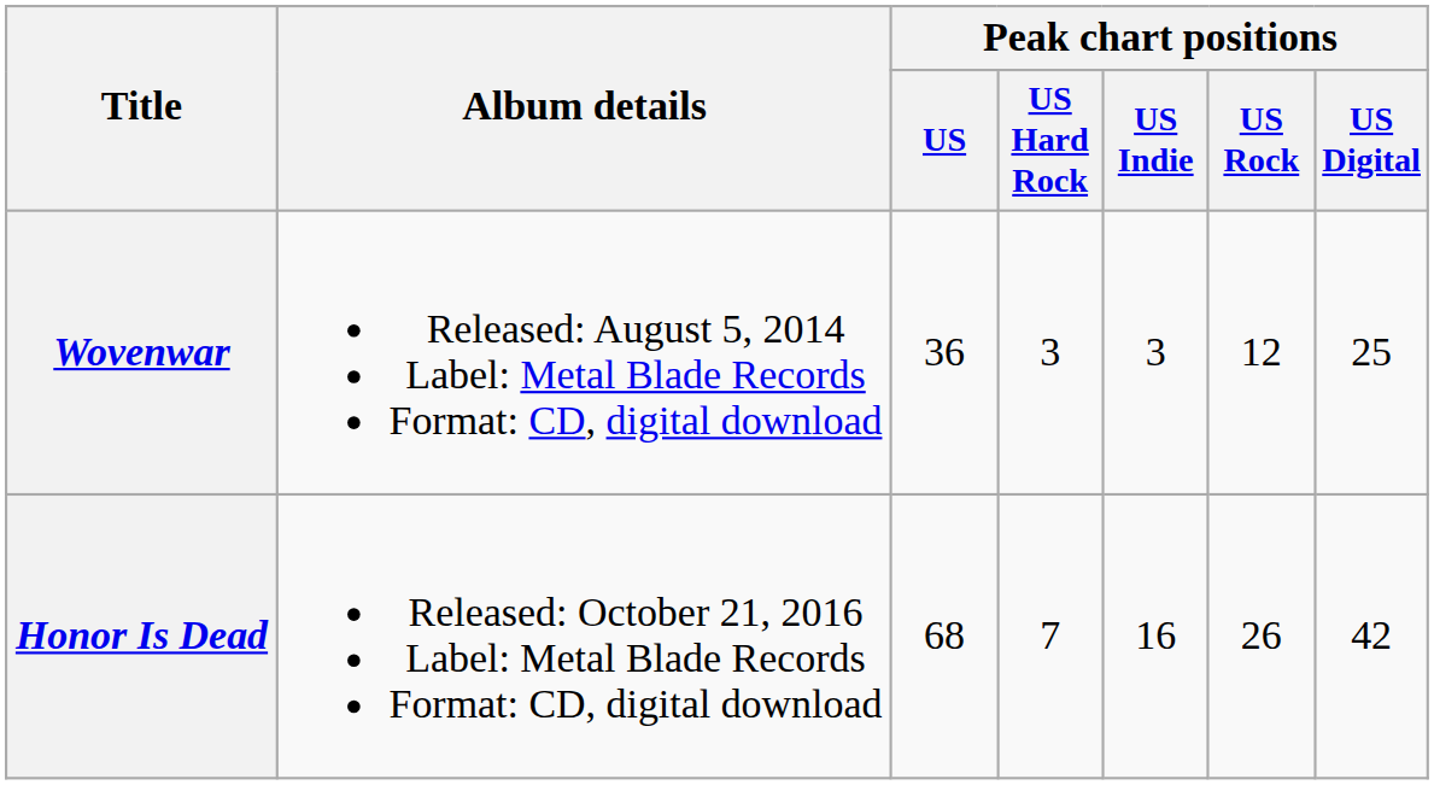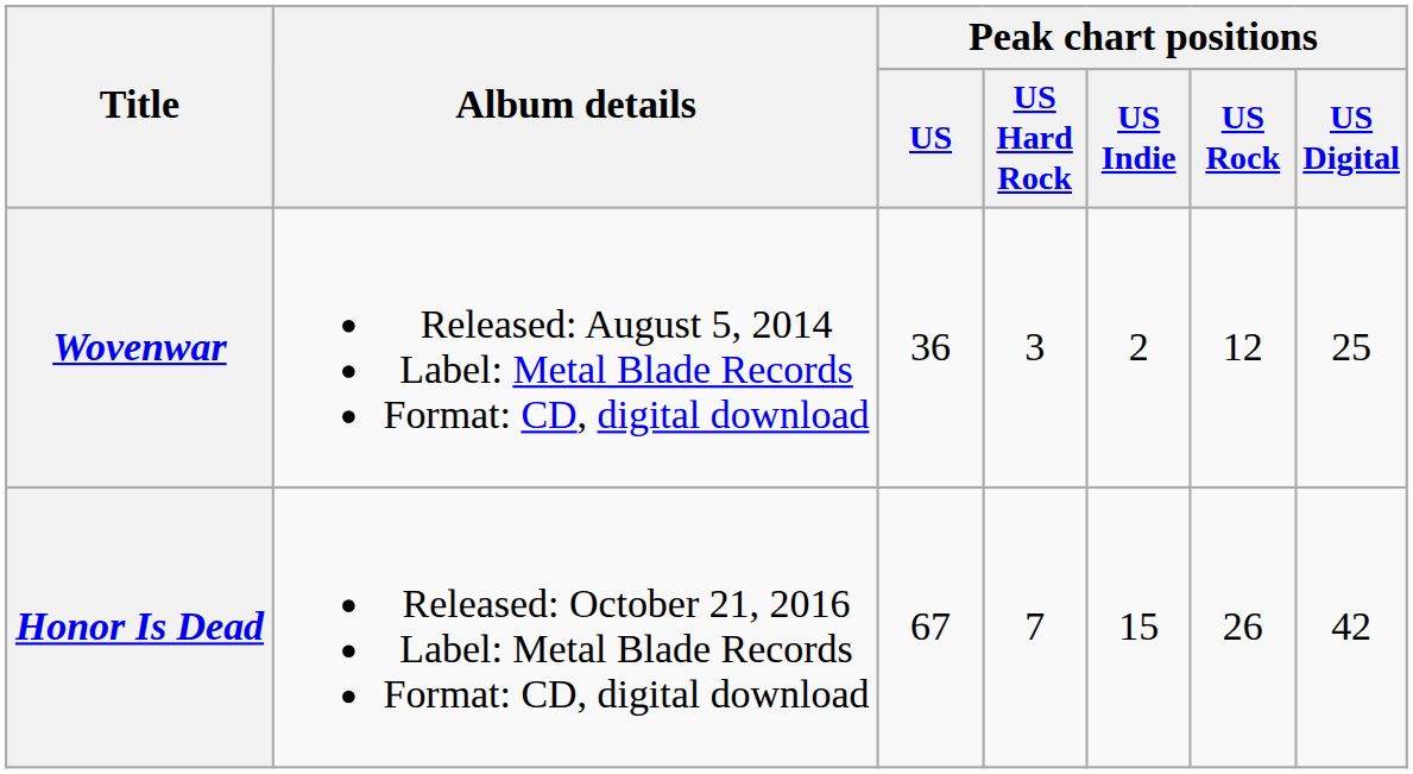Wovenwar | Peak chart positions / US Indie: 3 -> 2
Honor Is Dead | Peak chart positions / US: 68 -> 67
Honor Is Dead | Peak chart positions / US Indie: 16 -> 15
